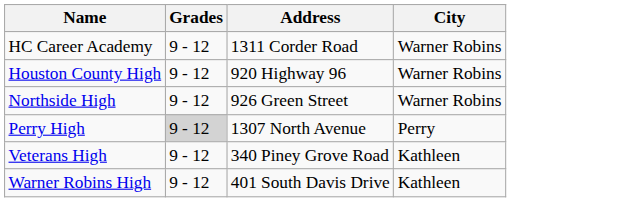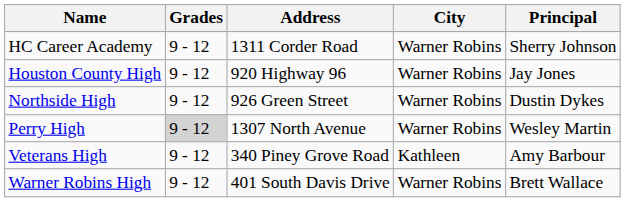+ column: Principal | Sherry Johnson | Jay Jones | Dustin Dykes | Wesley Martin | Amy Barbour | Brett Wallace
Perry High | City: Perry -> Warner Robins
Warner Robins High | City: Kathleen -> Warner Robins
